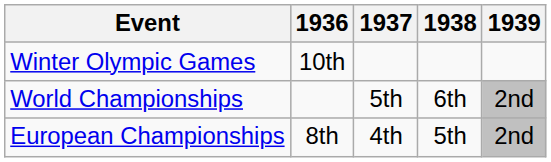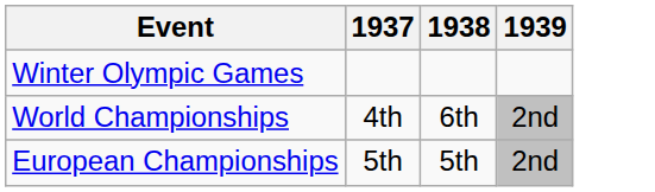- column: 1936 | 10th | 8th
World Championships | 1937: 5th -> 4th
European Championships | 1937: 4th -> 5th
